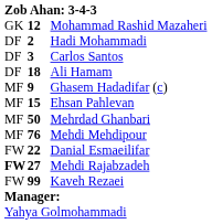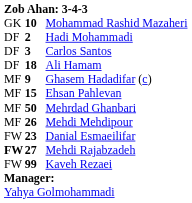Mohammad Rashid Mazaheri | column 2: 12 -> 10
Mehdi Mehdipour | column 2: 76 -> 26
Danial Esmaeilifar | column 2: 22 -> 23
